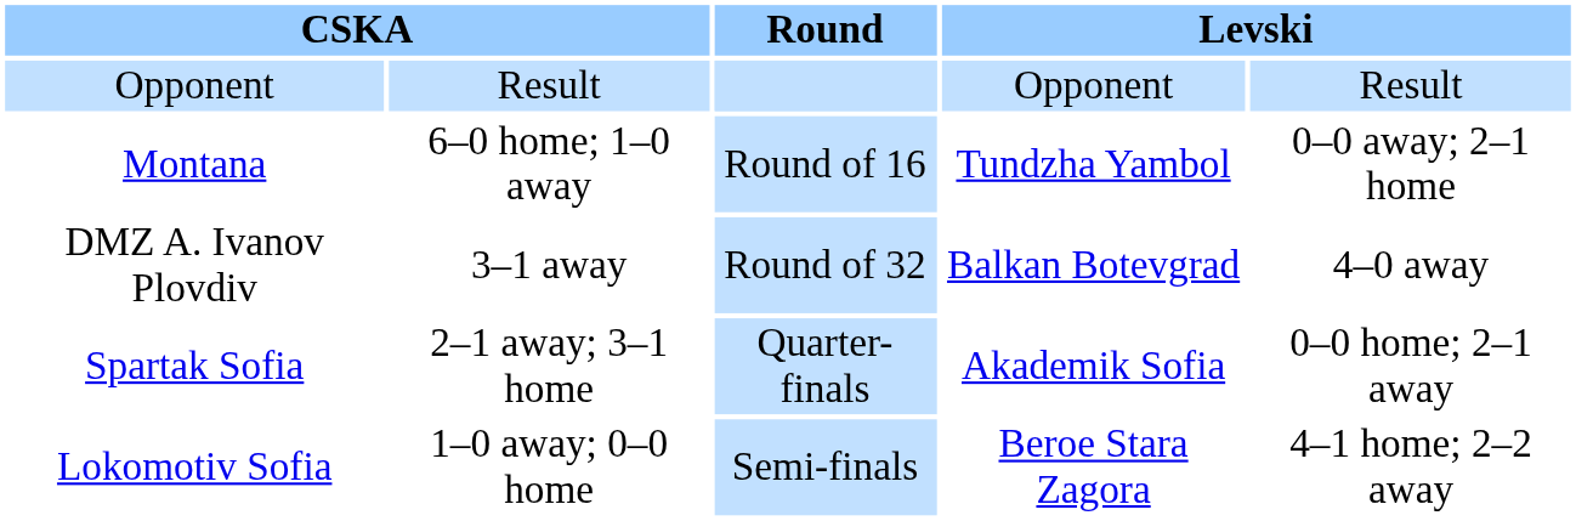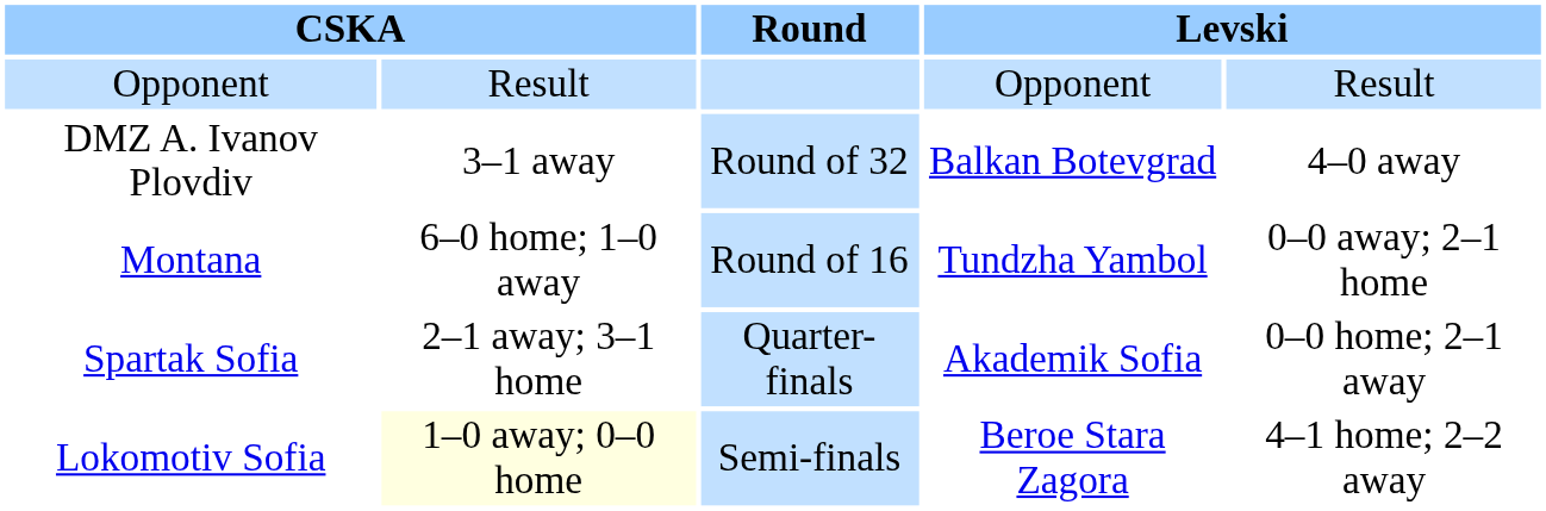rows swapped: DMZ A. Ivanov Plovdiv <-> Montana
Lokomotiv Sofia | column 2: no background -> lightyellow background
